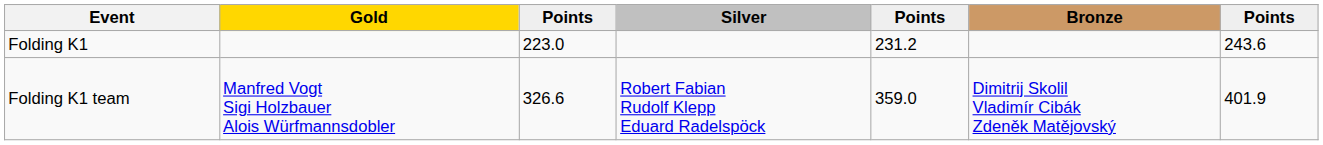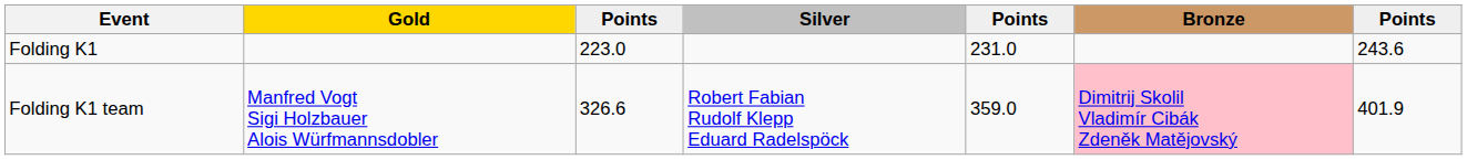Folding K1 | column 5: 231.2 -> 231.0
Folding K1 team | Bronze: no background -> pink background
